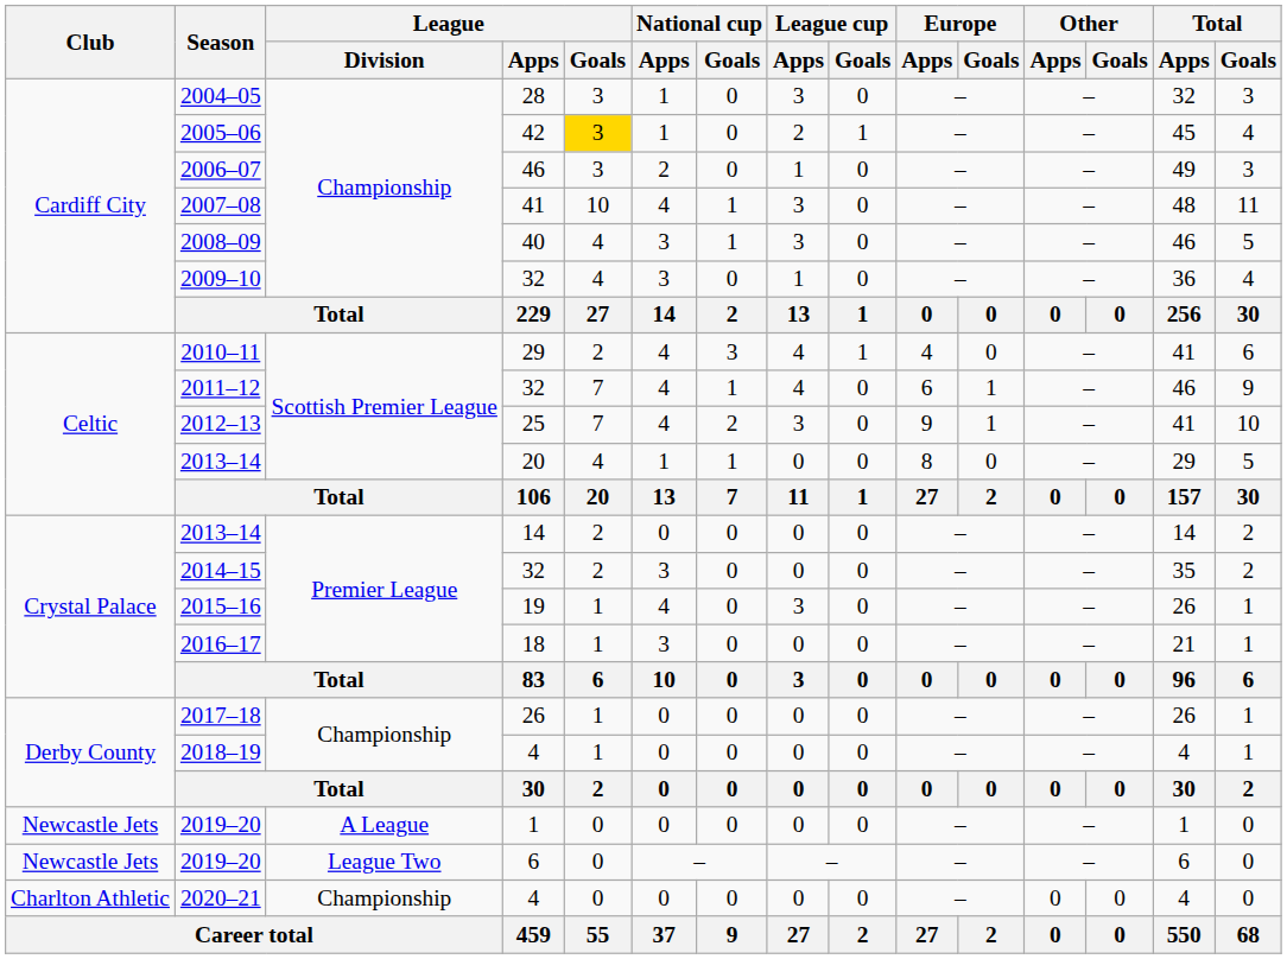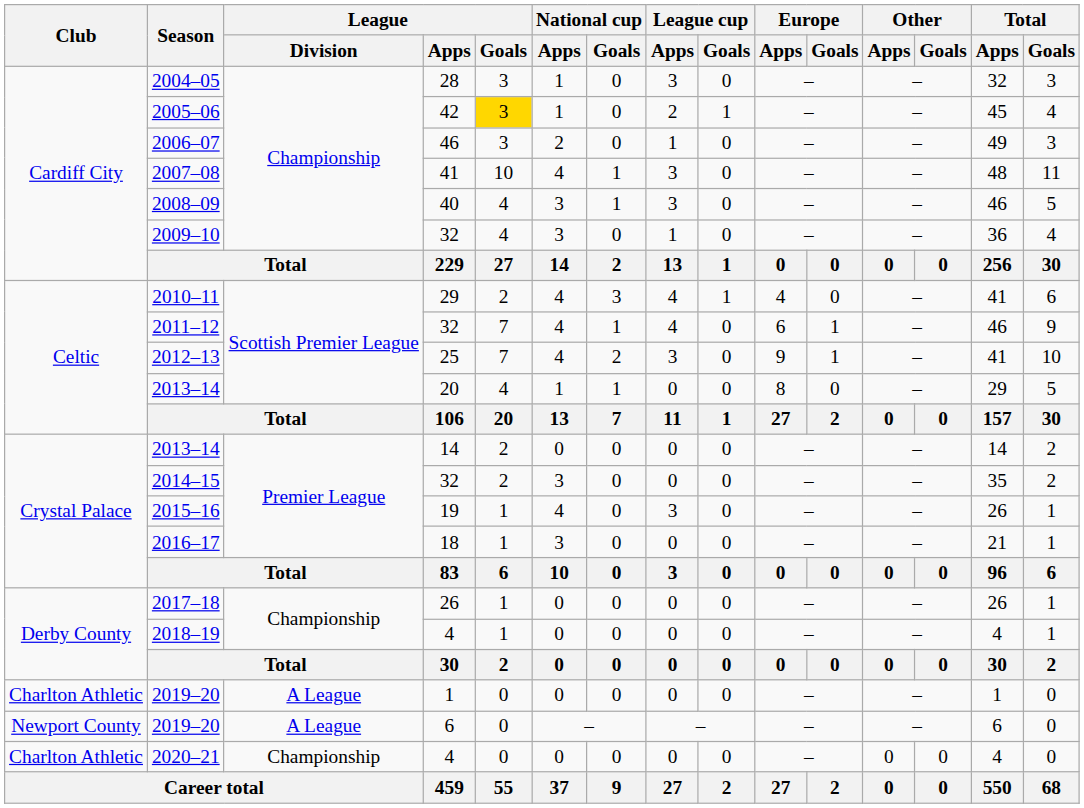2019–20 / 1 | Club: Newcastle Jets -> Charlton Athletic
2019–20 / 6 | Club: Newcastle Jets -> Newport County
2019–20 / 6 | League / Division: League Two -> A League
